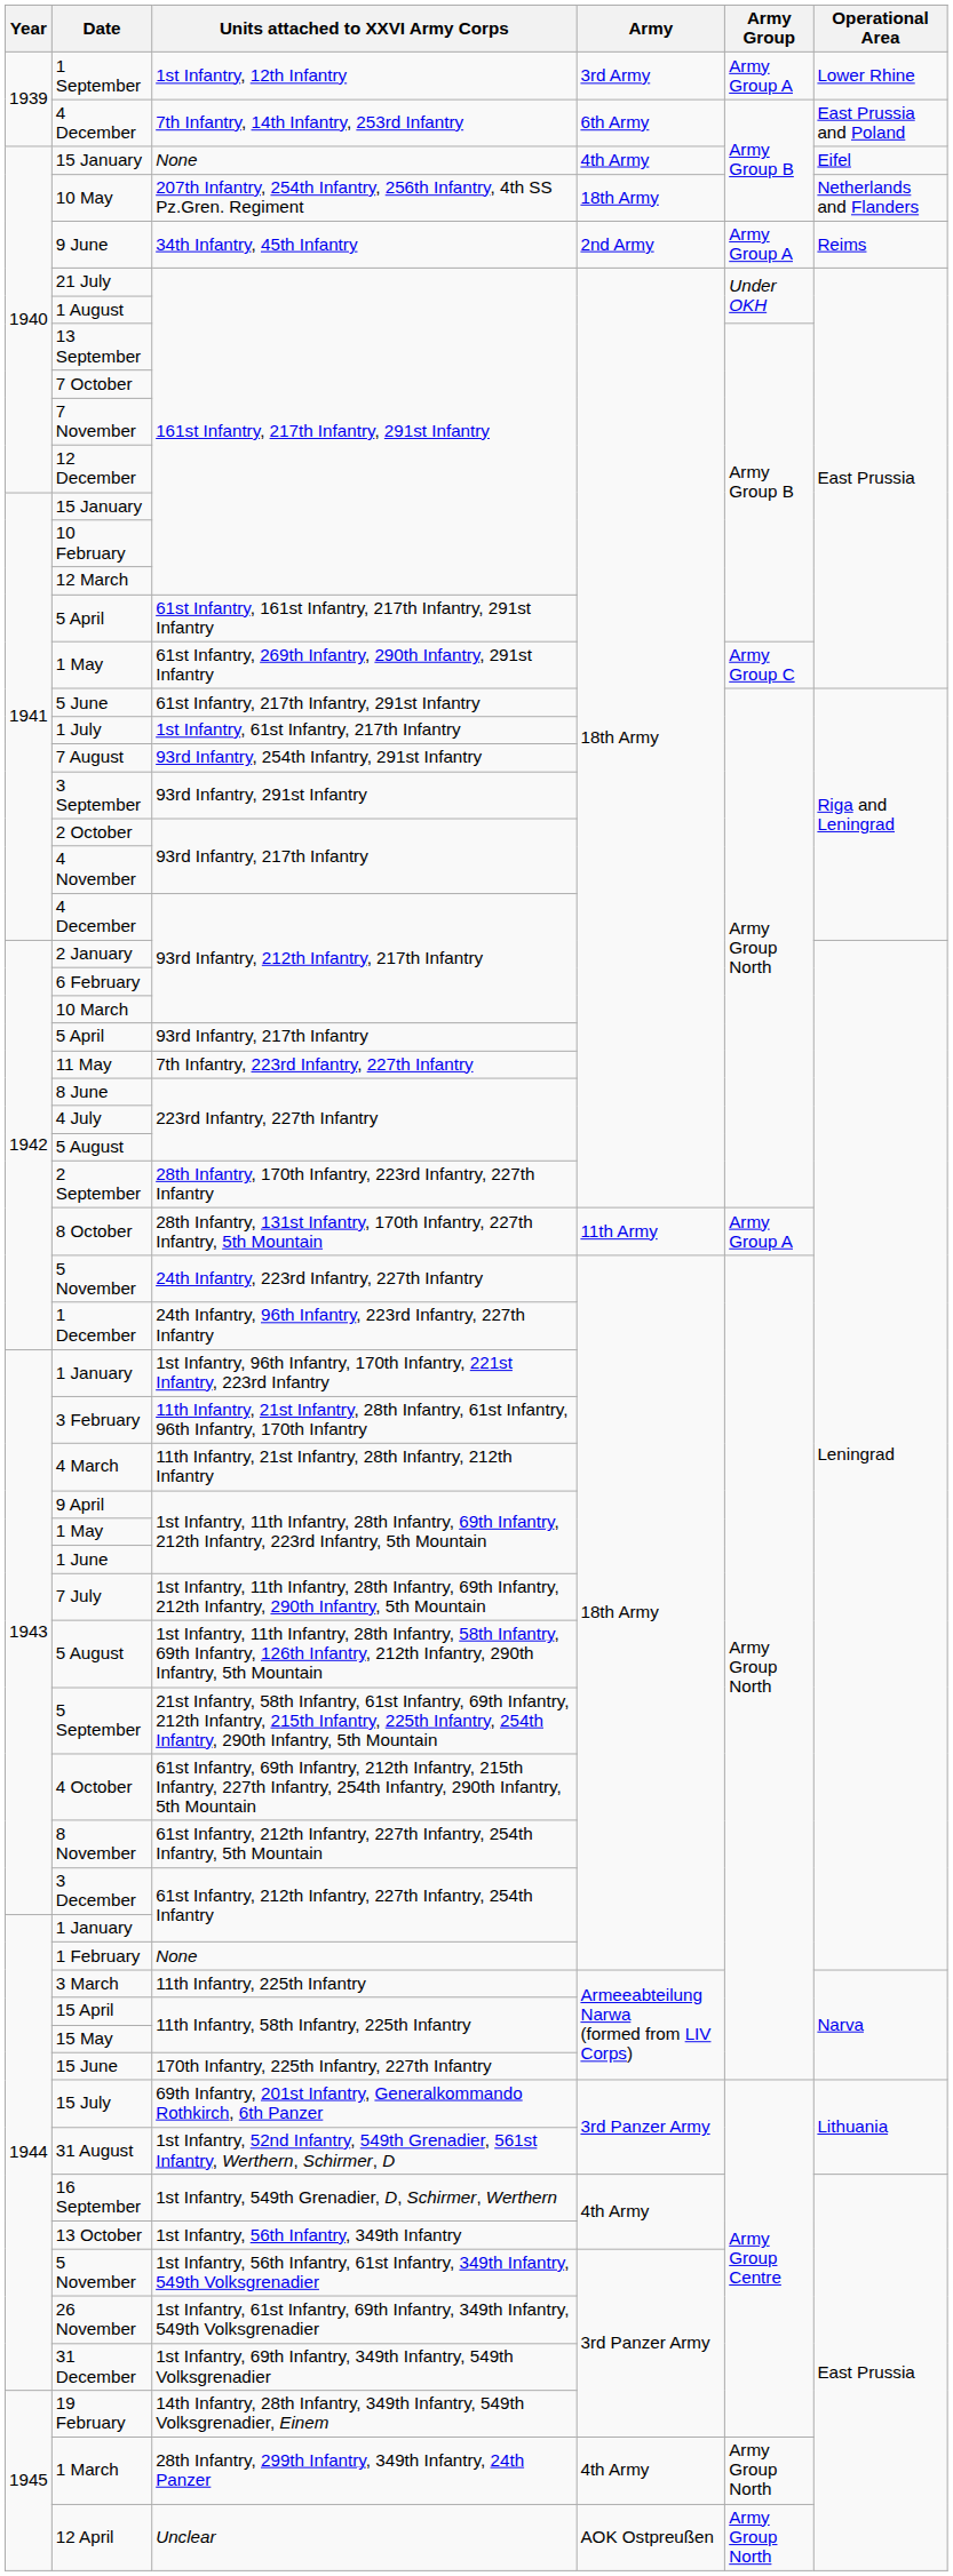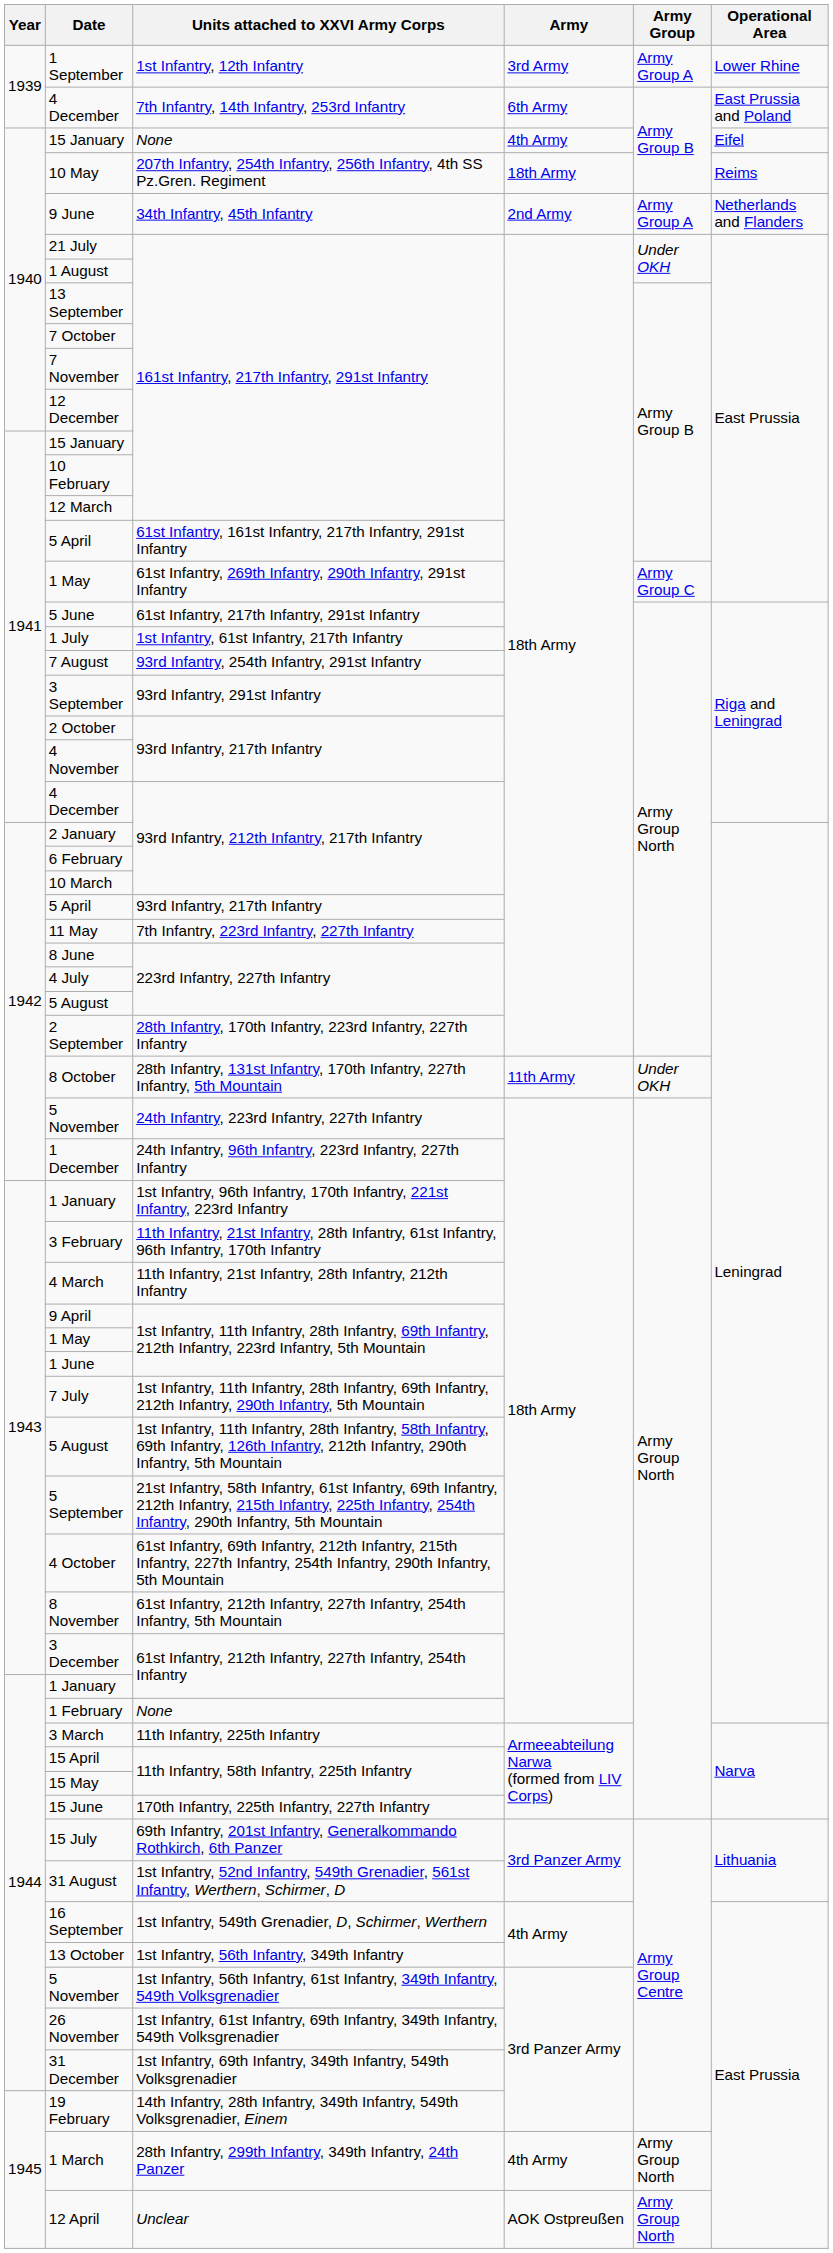10 May | Operational Area: Netherlands and Flanders -> Reims
9 June | Operational Area: Reims -> Netherlands and Flanders
8 October | Army Group: Army Group A -> Under OKH
